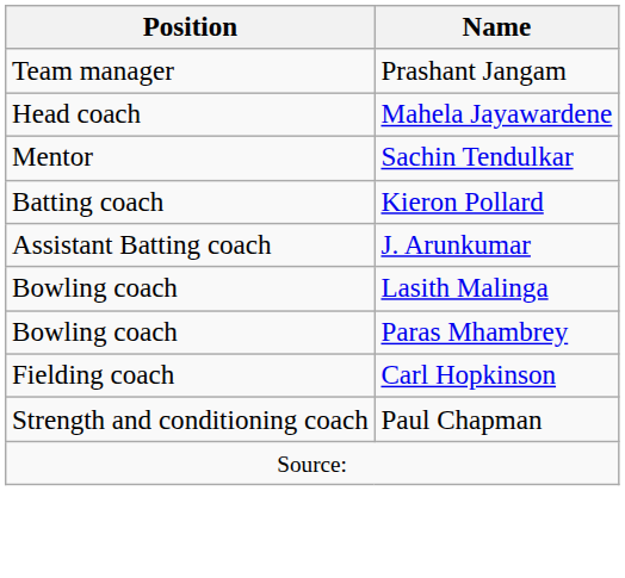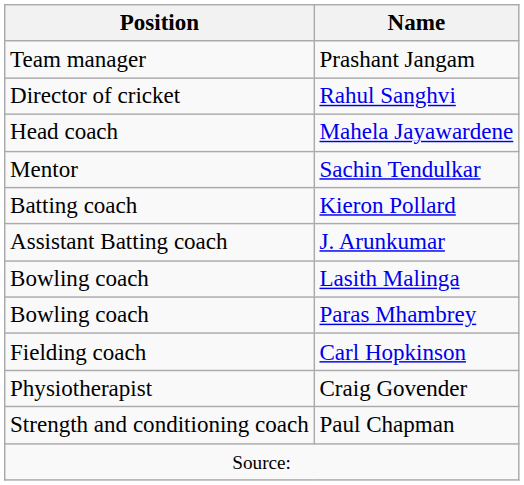+ row: Director of cricket | Rahul Sanghvi
+ row: Physiotherapist | Craig Govender
